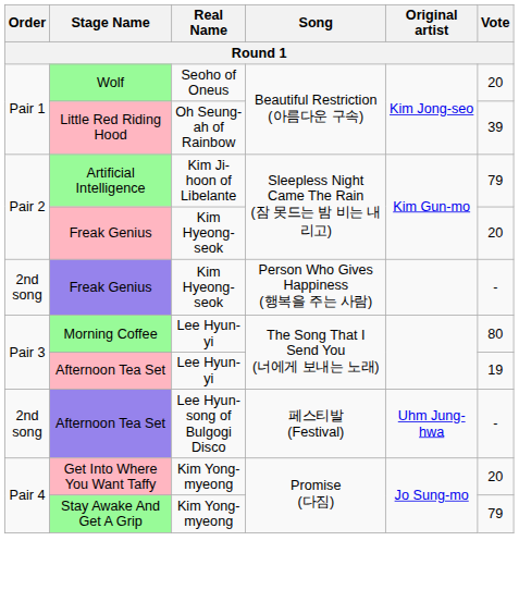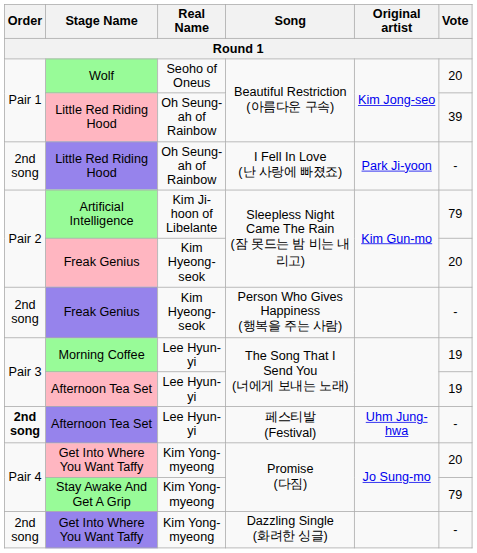+ row: 2nd song | Little Red Riding Hood | Oh Seung-ah of Rainbow | I Fell In Love (난 사랑에 빠졌죠) | Park Ji-yoon | -
Morning Coffee | Vote: 80 -> 19
Afternoon Tea Set / 페스티발 (Festival) | Order: normal -> bold
Afternoon Tea Set / 페스티발 (Festival) | Real Name: Lee Hyun-song of Bulgogi Disco -> Lee Hyun-yi
+ row: 2nd song | Get Into Where You Want Taffy | Kim Yong-myeong | Dazzling Single (화려한 싱글) | -
